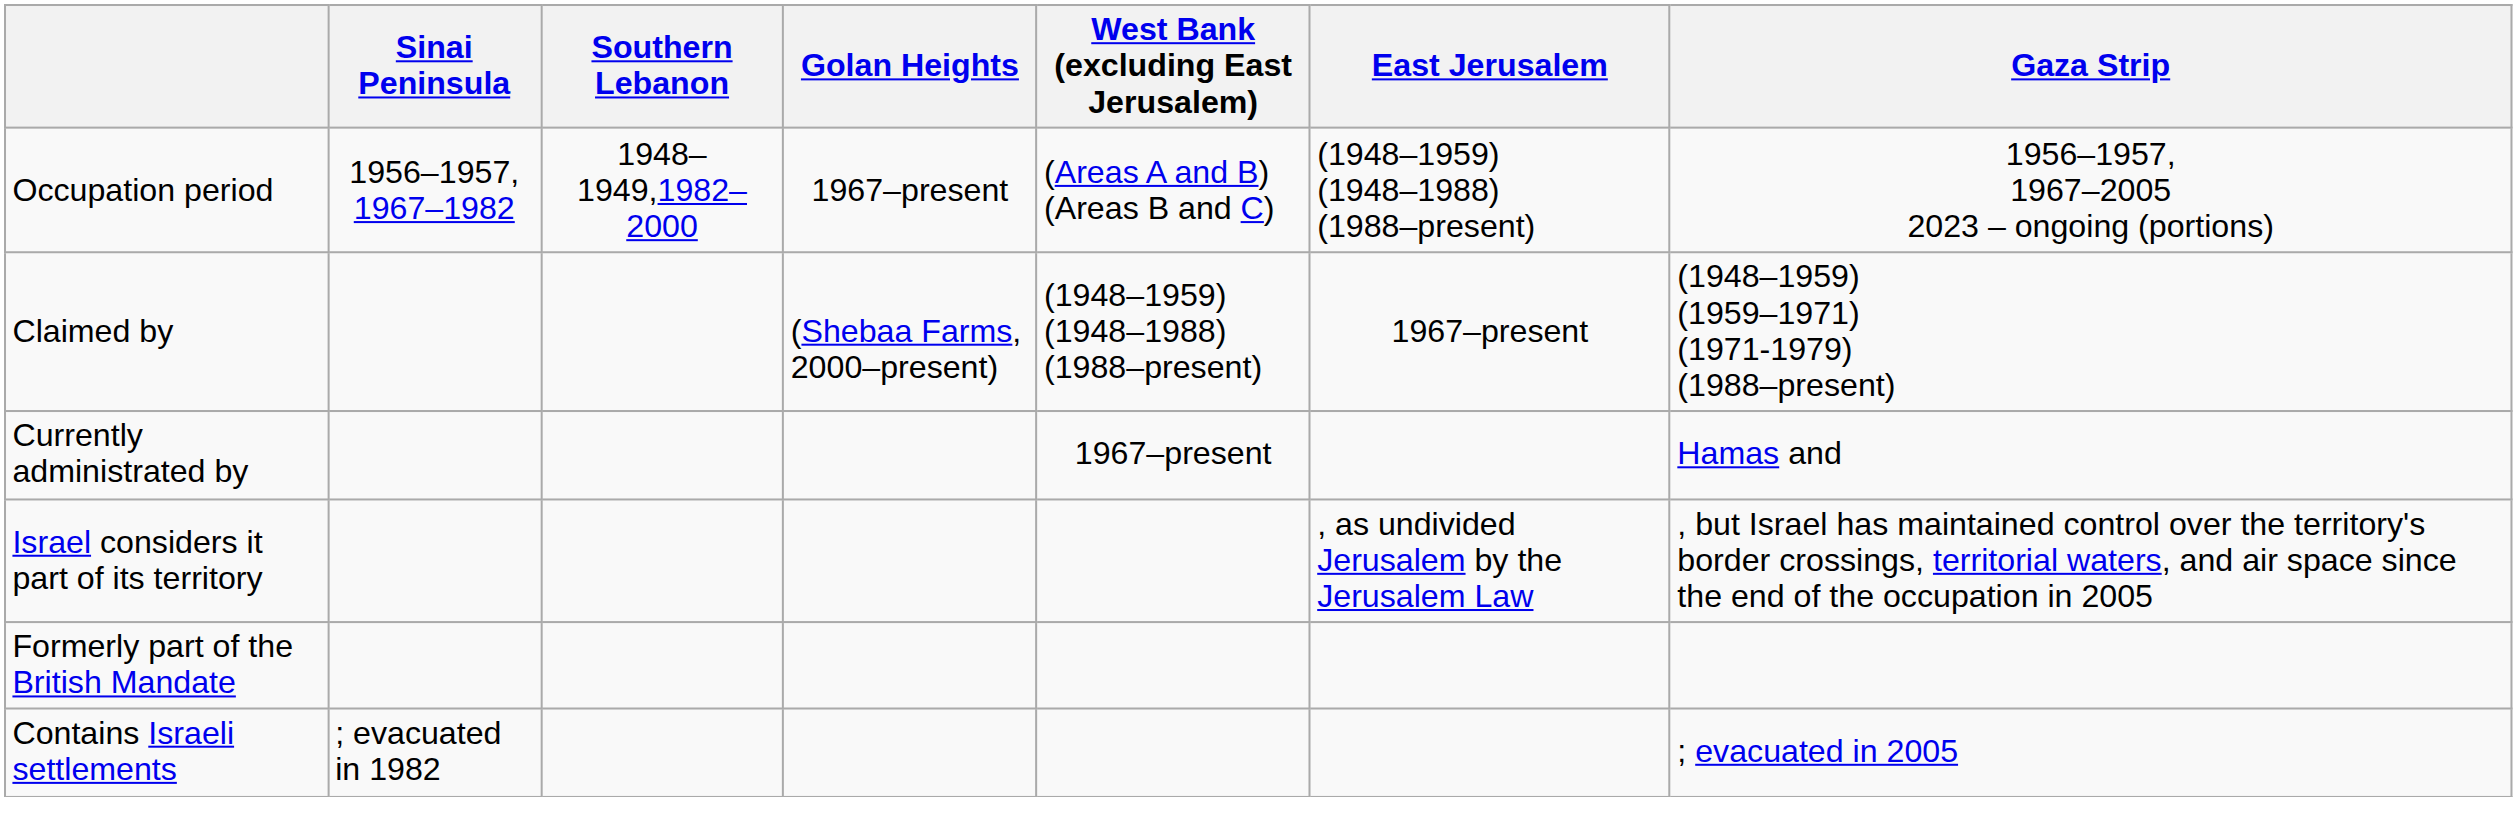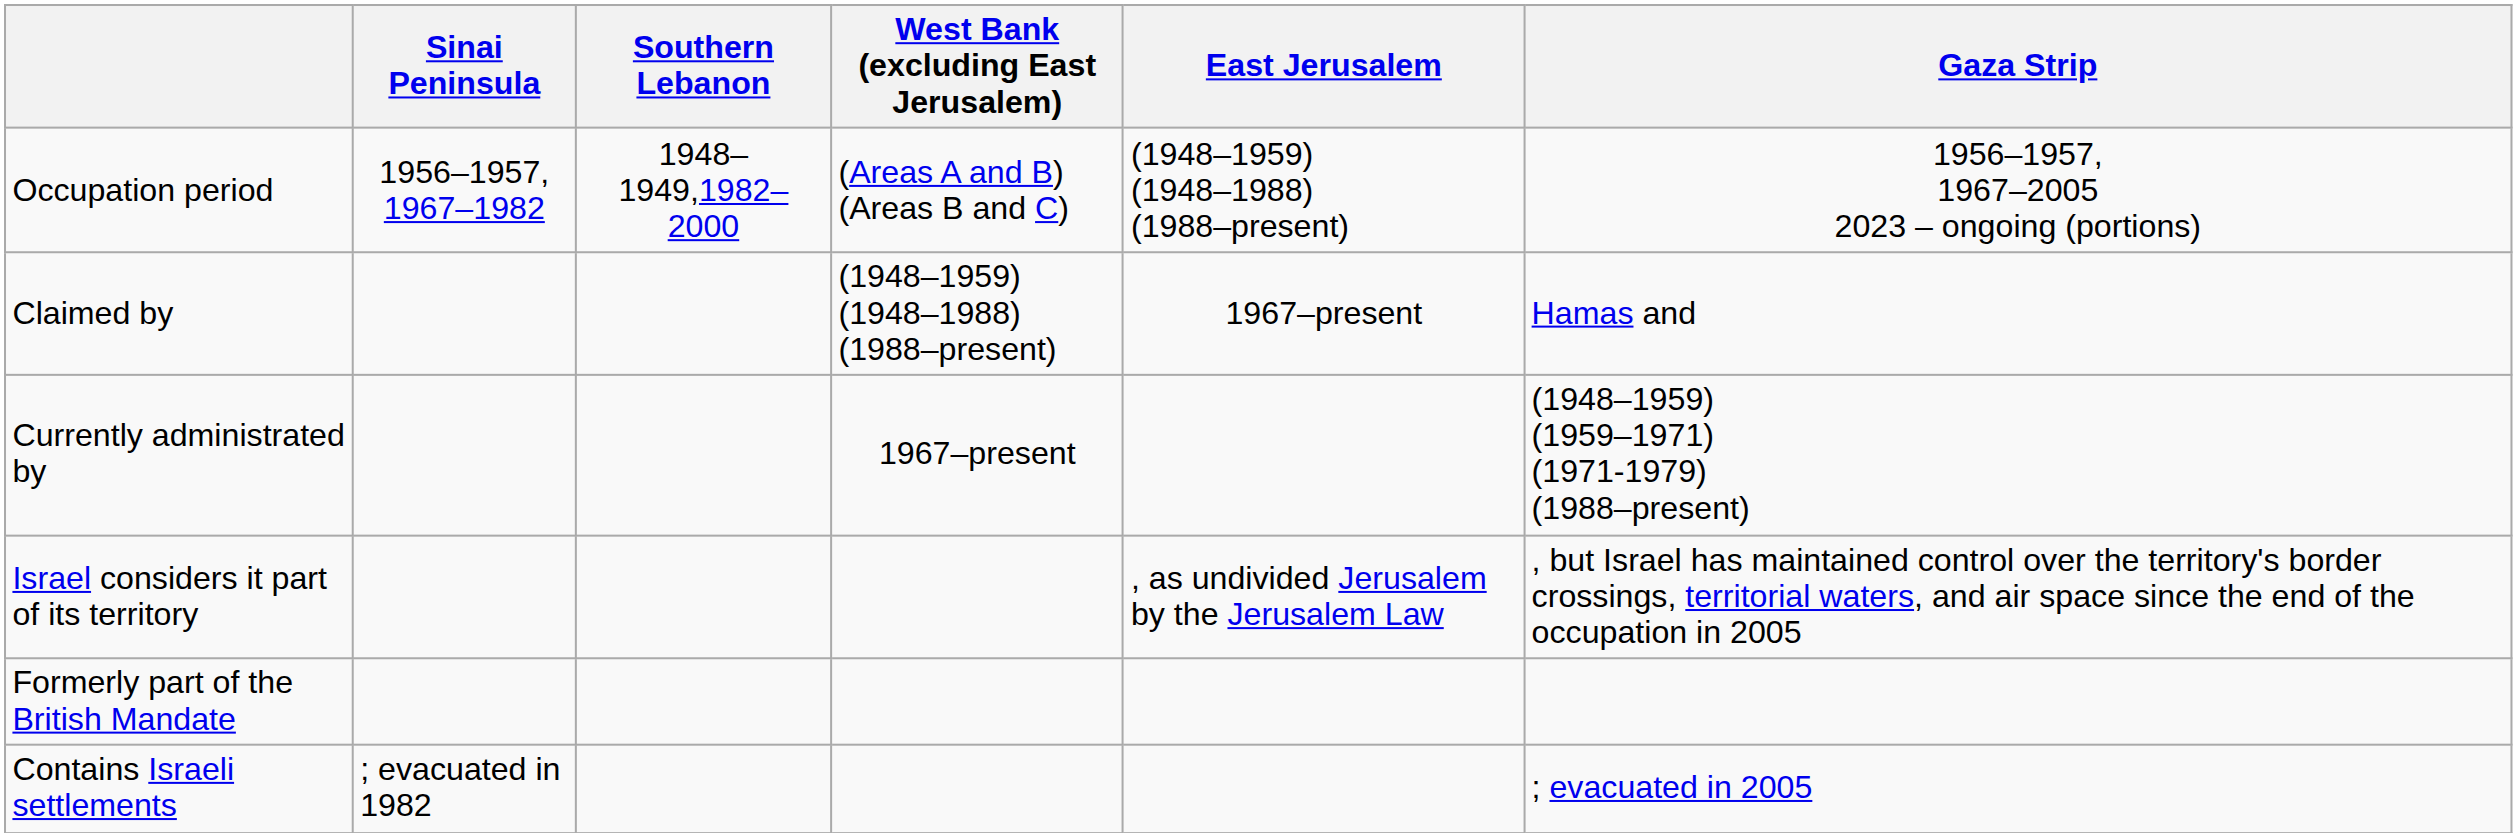- column: Golan Heights | 1967–present | (Shebaa Farms, 2000–present)
Claimed by | Gaza Strip: (1948–1959) (1959–1971) (1971-1979) (1988–present) -> Hamas and
Currently administrated by | Gaza Strip: Hamas and -> (1948–1959) (1959–1971) (1971-1979) (1988–present)
